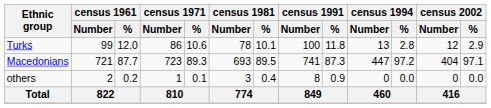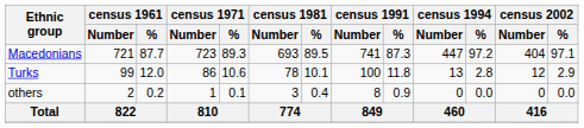rows swapped: Macedonians <-> Turks
